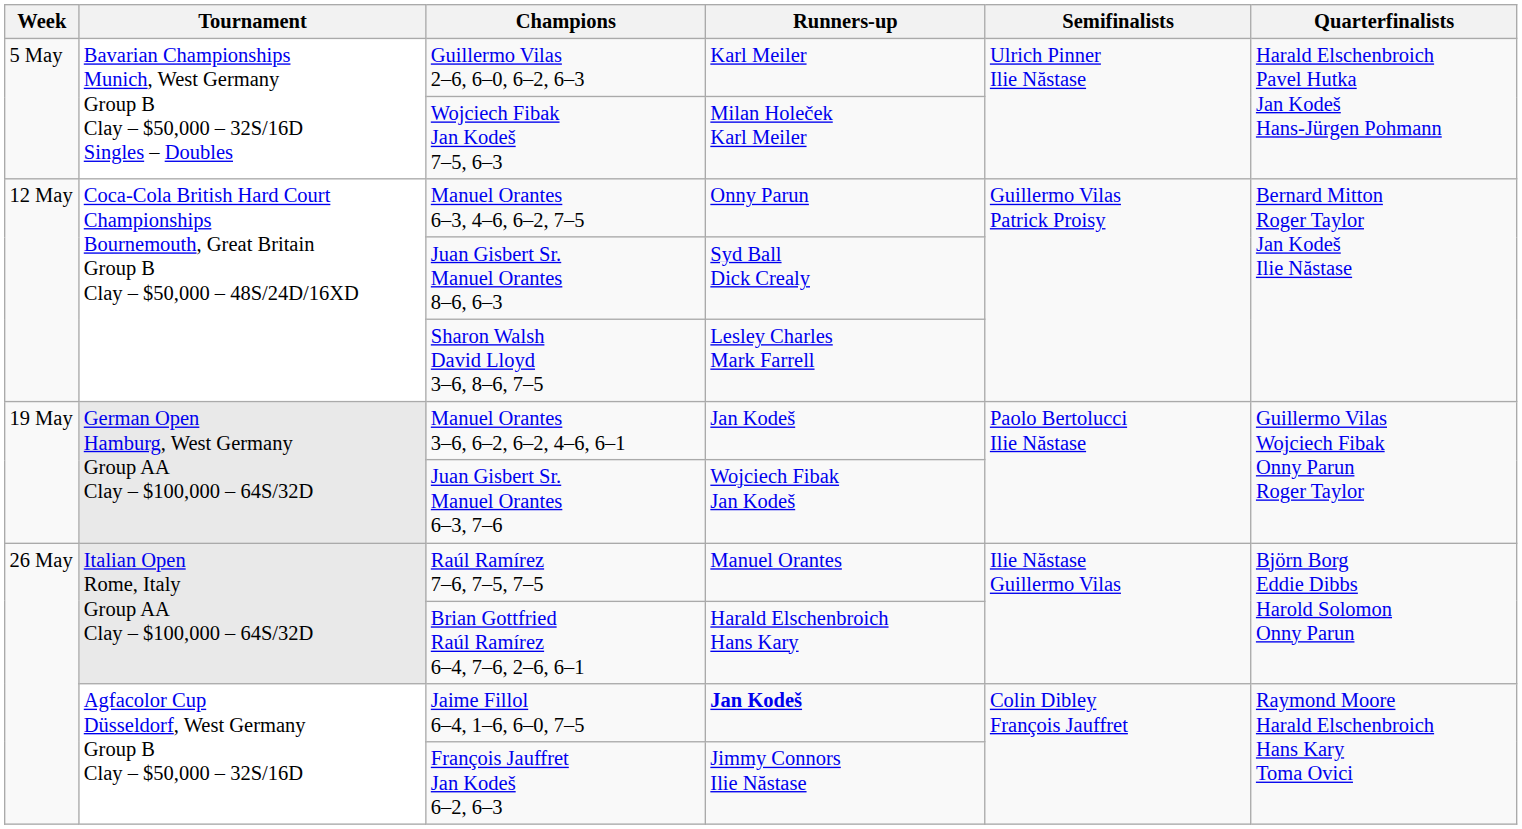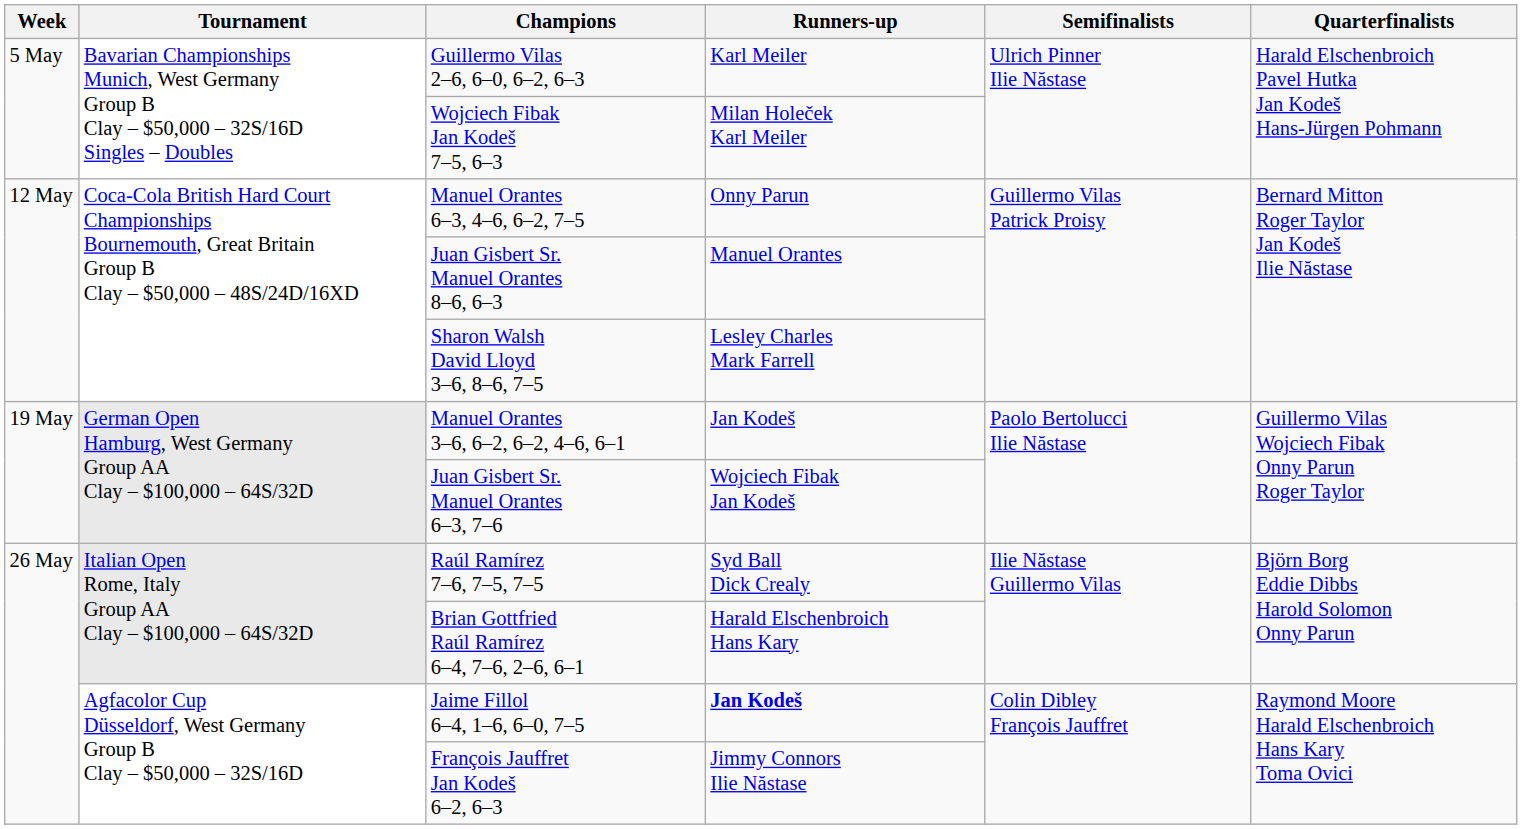Juan Gisbert Sr. Manuel Orantes 8–6, 6–3 | Runners-up: Syd Ball Dick Crealy -> Manuel Orantes
Raúl Ramírez 7–6, 7–5, 7–5 | Runners-up: Manuel Orantes -> Syd Ball Dick Crealy
